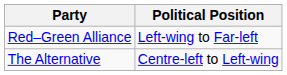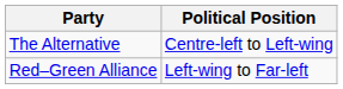rows swapped: Red–Green Alliance <-> The Alternative
